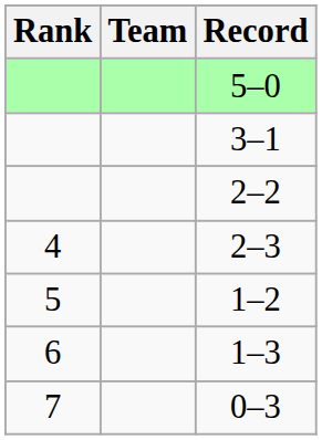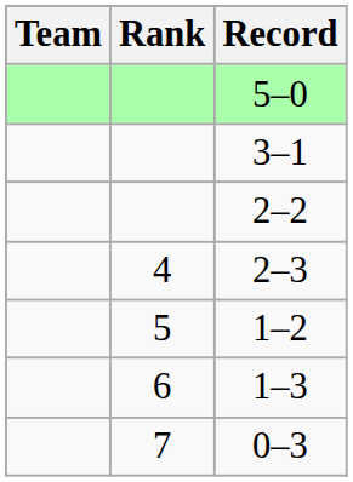columns swapped: Rank <-> Team
